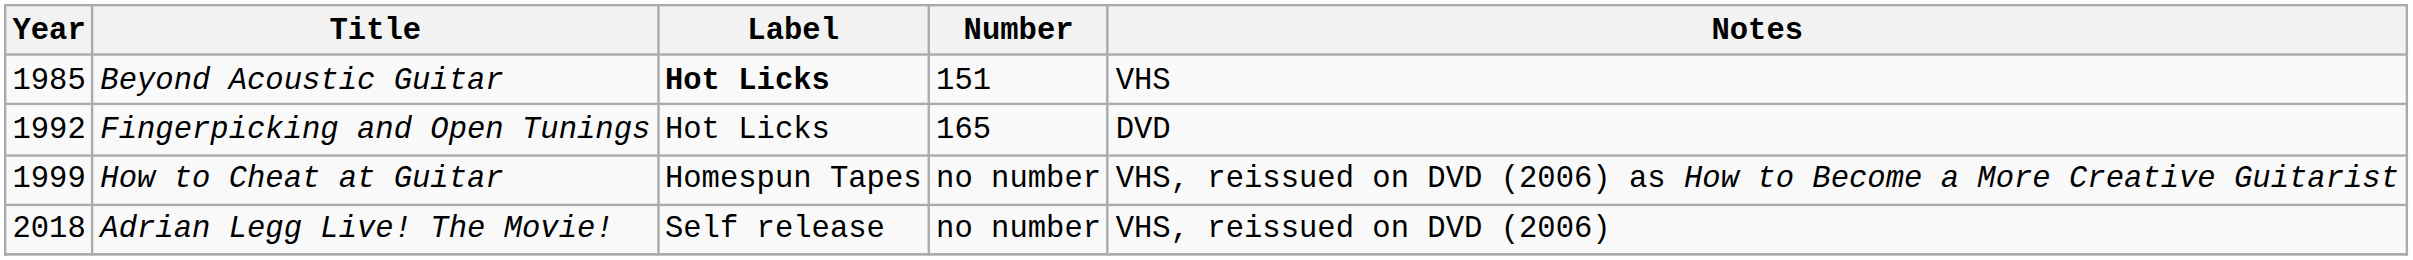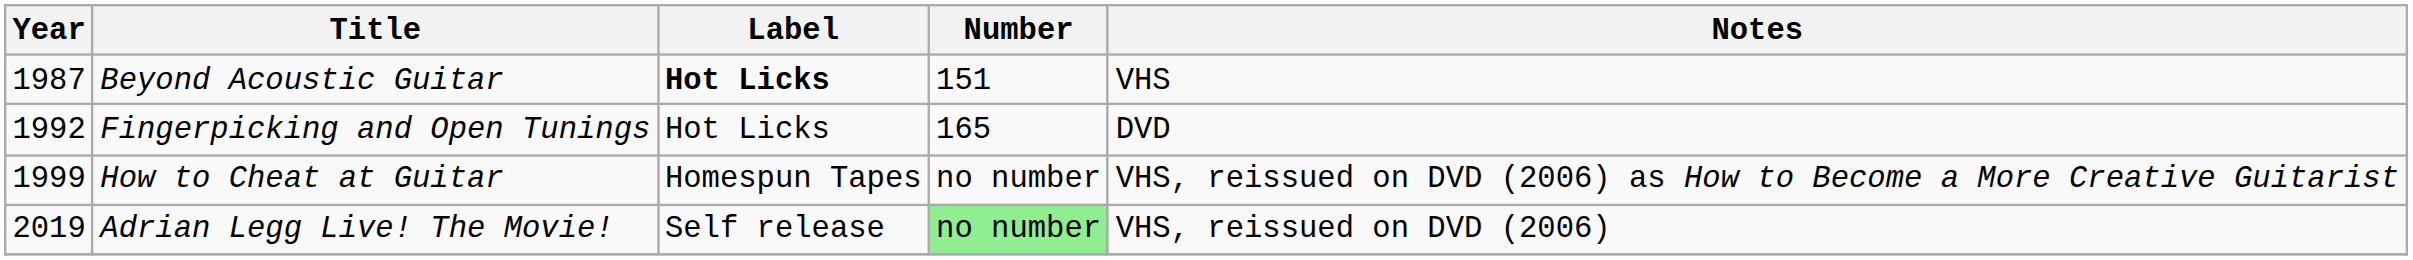Beyond Acoustic Guitar | Year: 1985 -> 1987
Adrian Legg Live! The Movie! | Year: 2018 -> 2019
Adrian Legg Live! The Movie! | Number: no background -> lightgreen background
